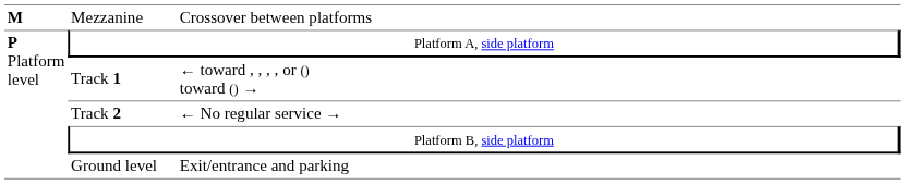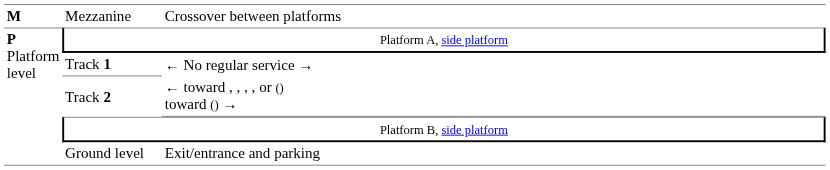Track 1 | column 3: ← toward , , , , or () toward () → -> ← No regular service →
Track 2 | column 3: ← No regular service → -> ← toward , , , , or () toward () →
